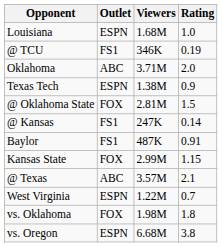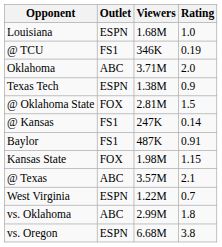Kansas State | Viewers: 2.99M -> 1.98M
vs. Oklahoma | Outlet: FOX -> ABC
vs. Oklahoma | Viewers: 1.98M -> 2.99M
